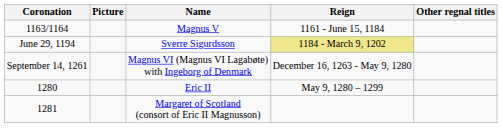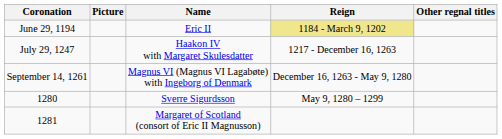- row: 1163/1164 | Magnus V | 1161 - June 15, 1184
June 29, 1194 | Name: Sverre Sigurdsson -> Eric II
+ row: July 29, 1247 | Haakon IV with Margaret Skulesdatter | 1217 - December 16, 1263
1280 | Name: Eric II -> Sverre Sigurdsson
